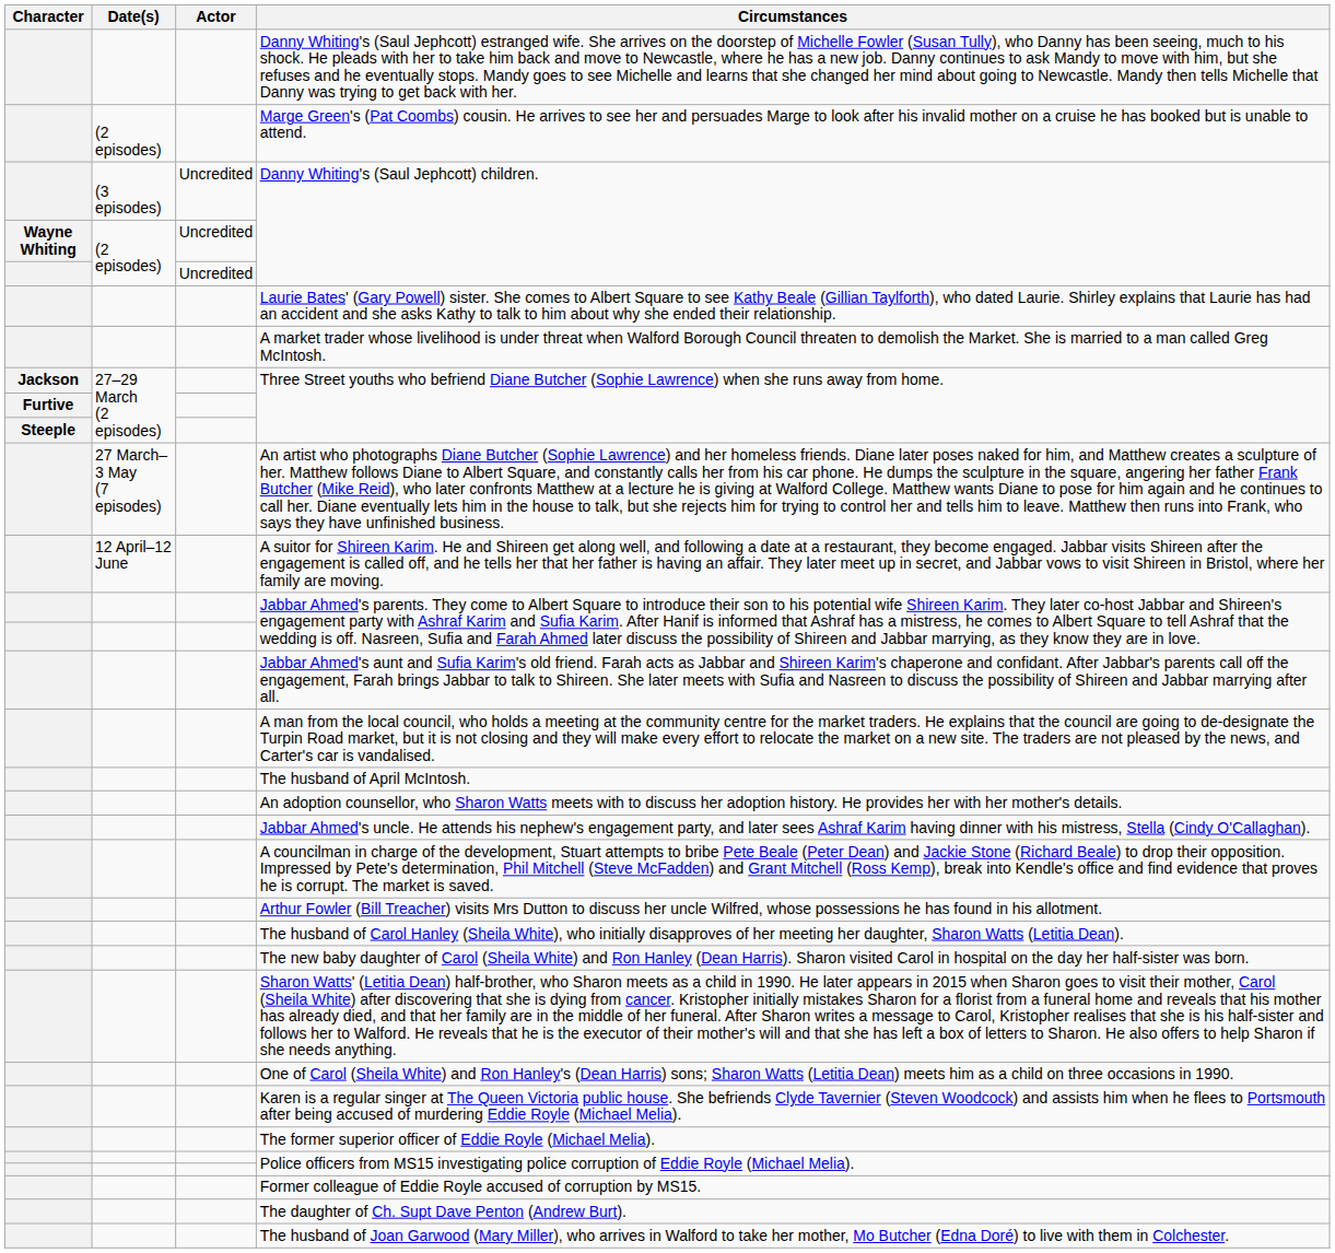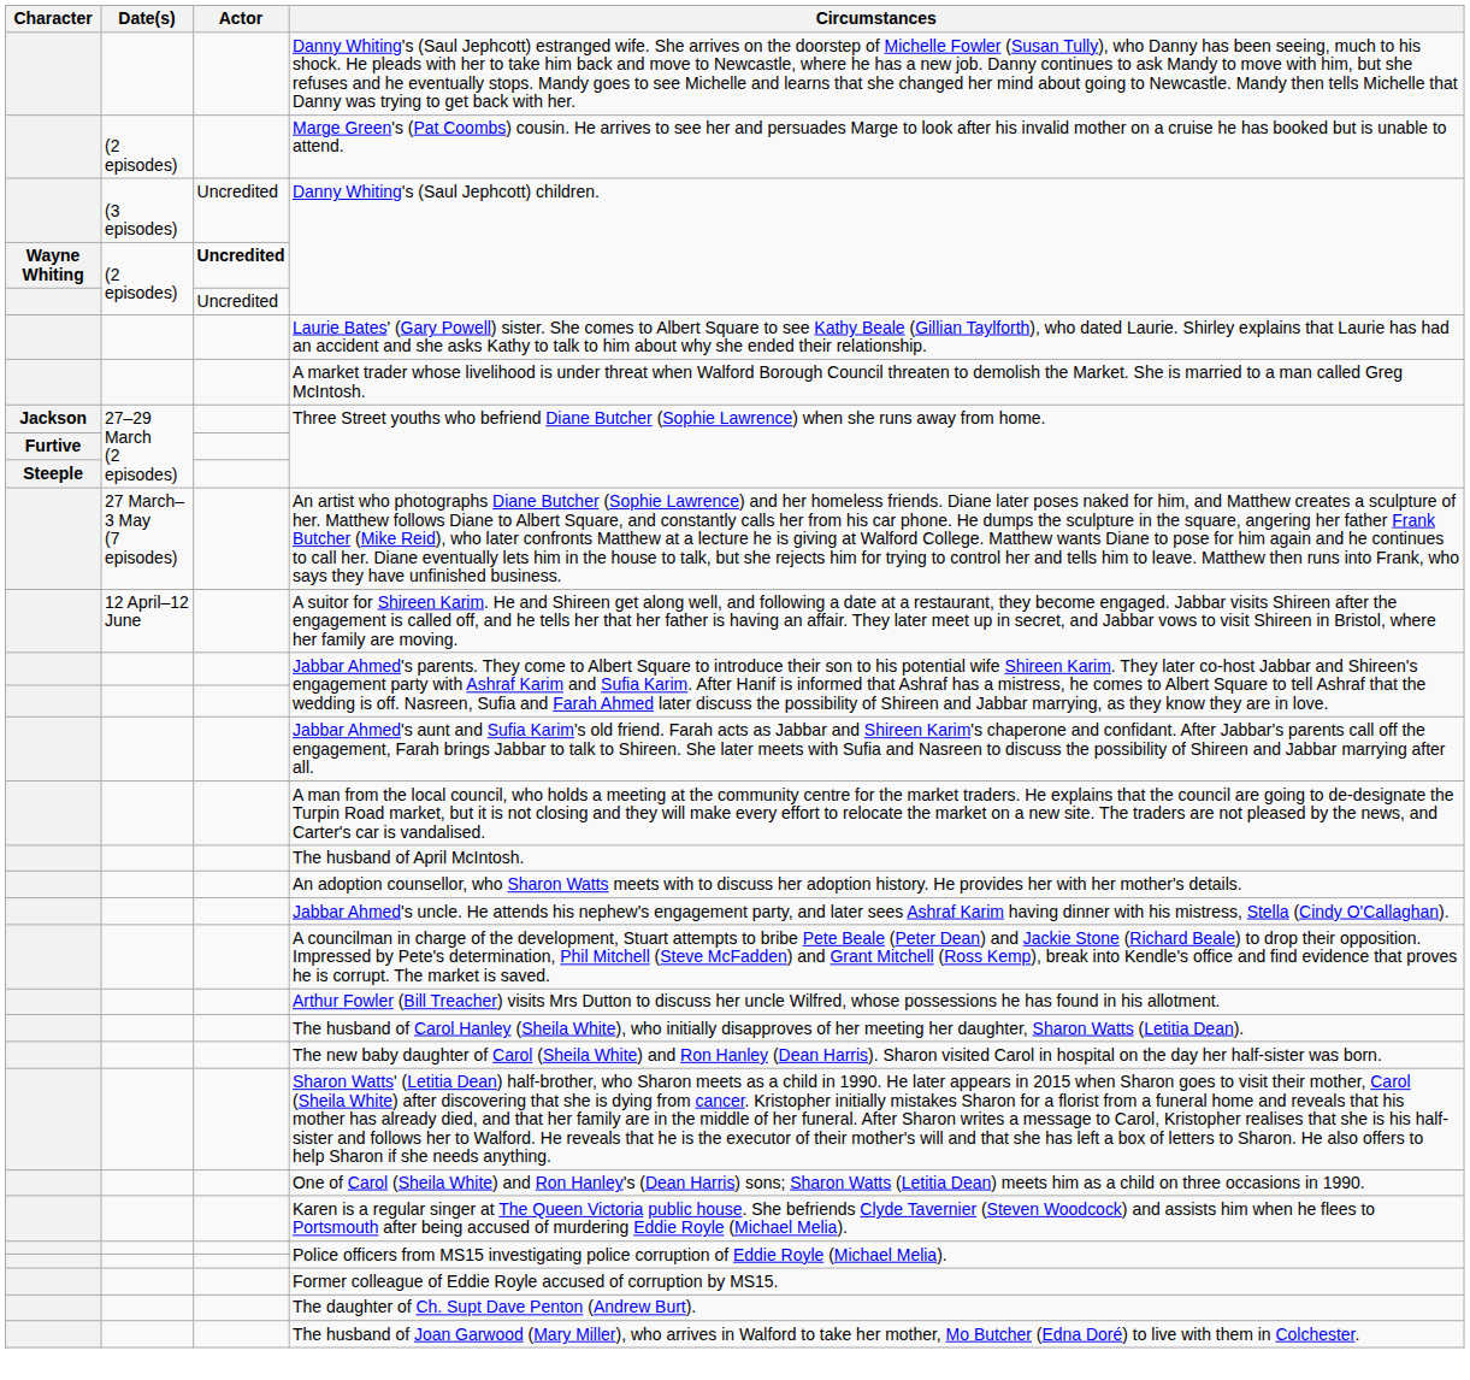Wayne Whiting / Danny Whiting's (Saul Jephcott) children. | Actor: normal -> bold
- row: The former superior officer of Eddie Royle (Michael Melia).
